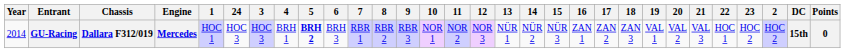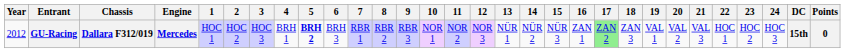columns swapped: 2 <-> 24
GU-Racing | Year: 2014 -> 2012
GU-Racing | 17: no background -> lightgreen background
